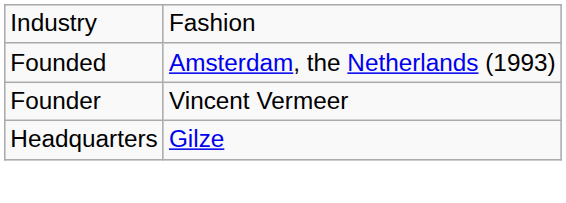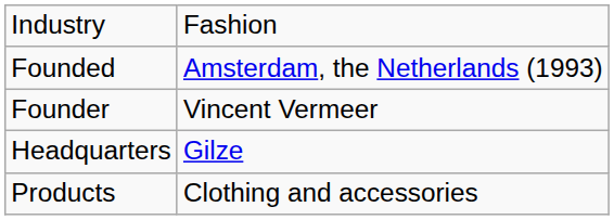+ row: Products | Clothing and accessories
